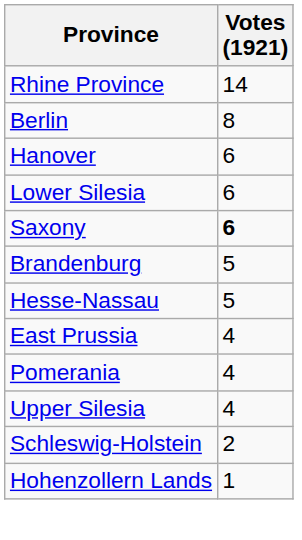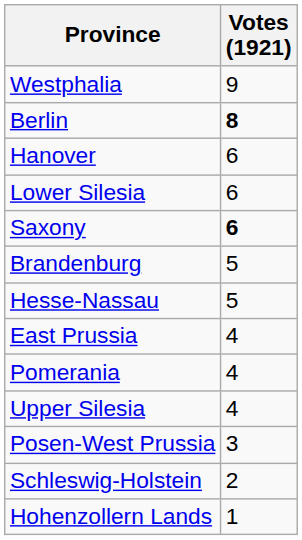- row: Rhine Province | 14
+ row: Westphalia | 9
Berlin | Votes (1921): normal -> bold
+ row: Posen-West Prussia | 3
